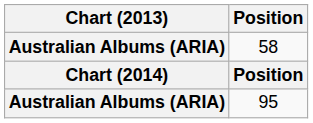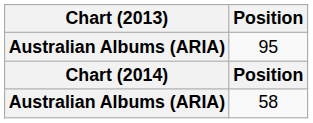rows swapped: 95 <-> 58
